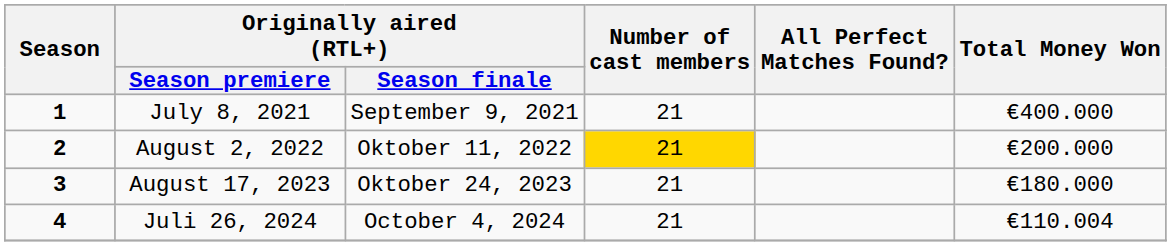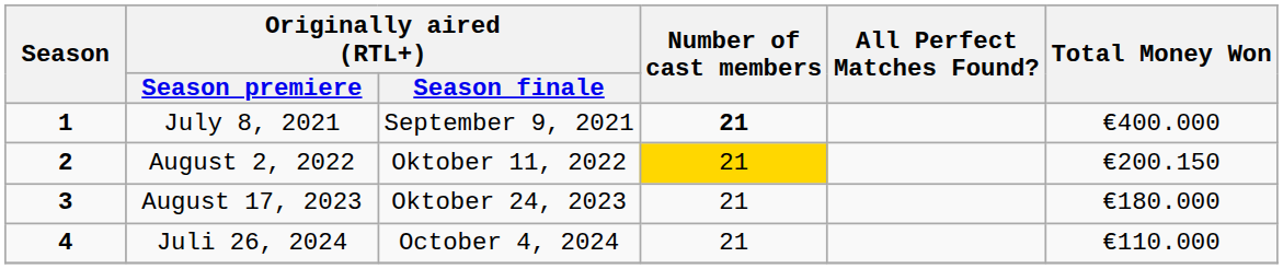July 8, 2021 | Number of cast members: normal -> bold
August 2, 2022 | Total Money Won: €200.000 -> €200.150
Juli 26, 2024 | Total Money Won: €110.004 -> €110.000
